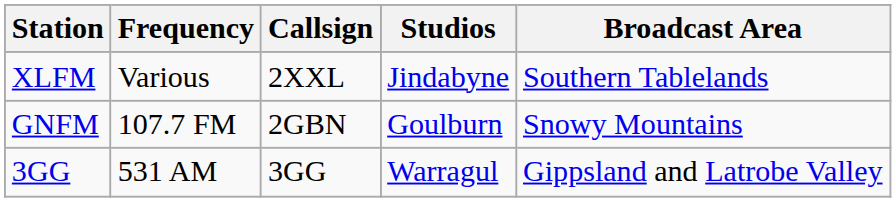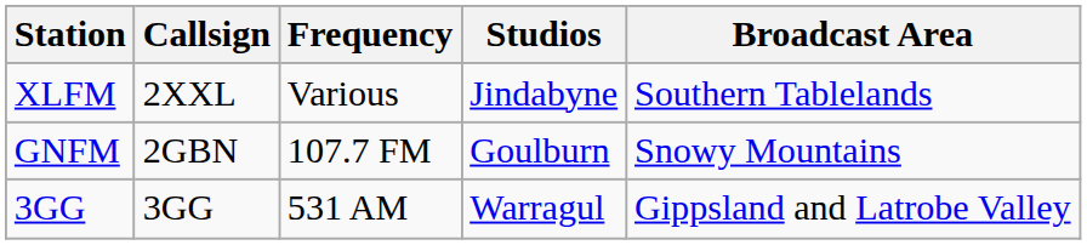columns swapped: Frequency <-> Callsign
